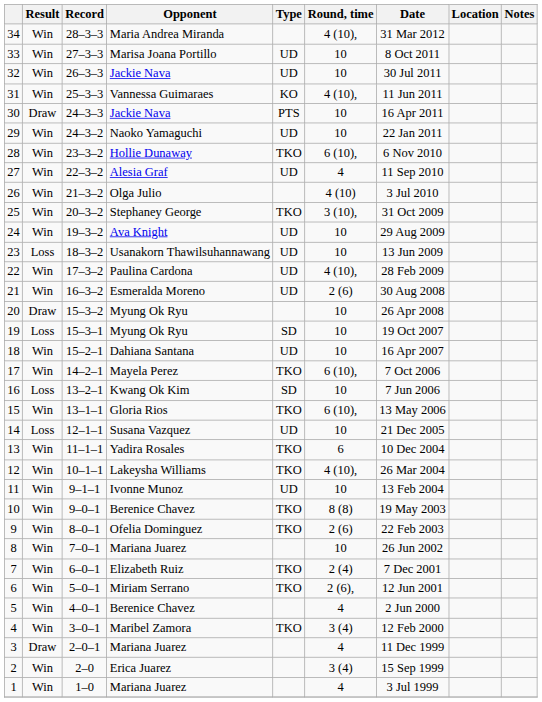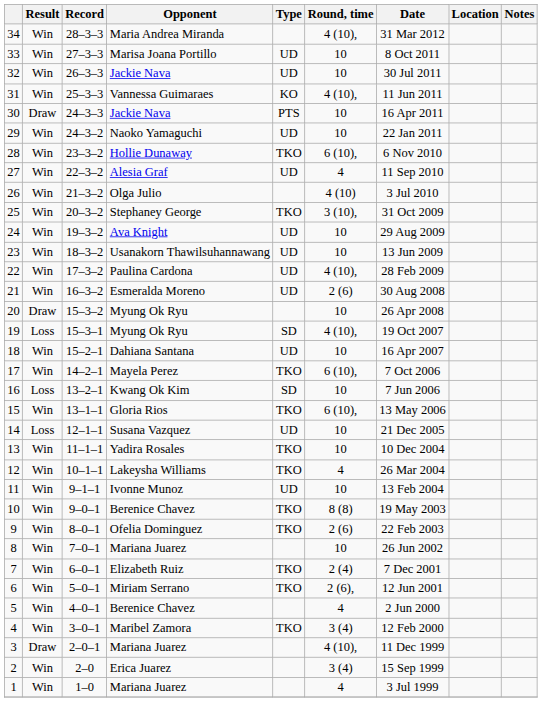23 | Result: Loss -> Win
19 | Round, time: 10 -> 4 (10),
13 | Round, time: 6 -> 10
12 | Round, time: 4 (10), -> 4
3 | Round, time: 4 -> 4 (10),
